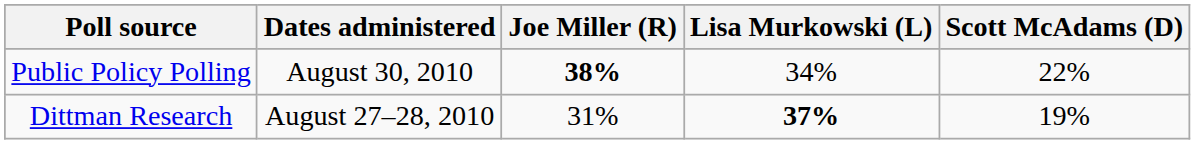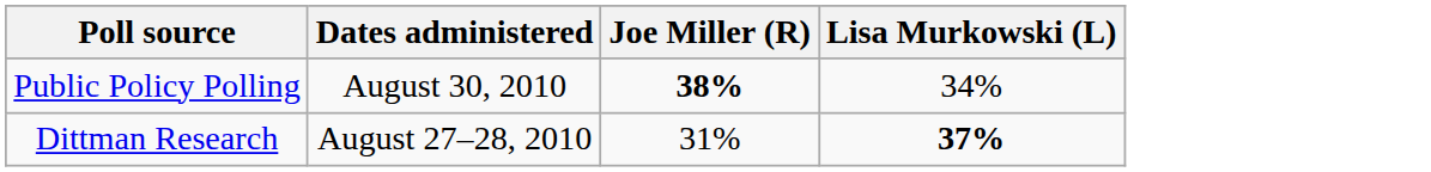- column: Scott McAdams (D) | 22% | 19%
